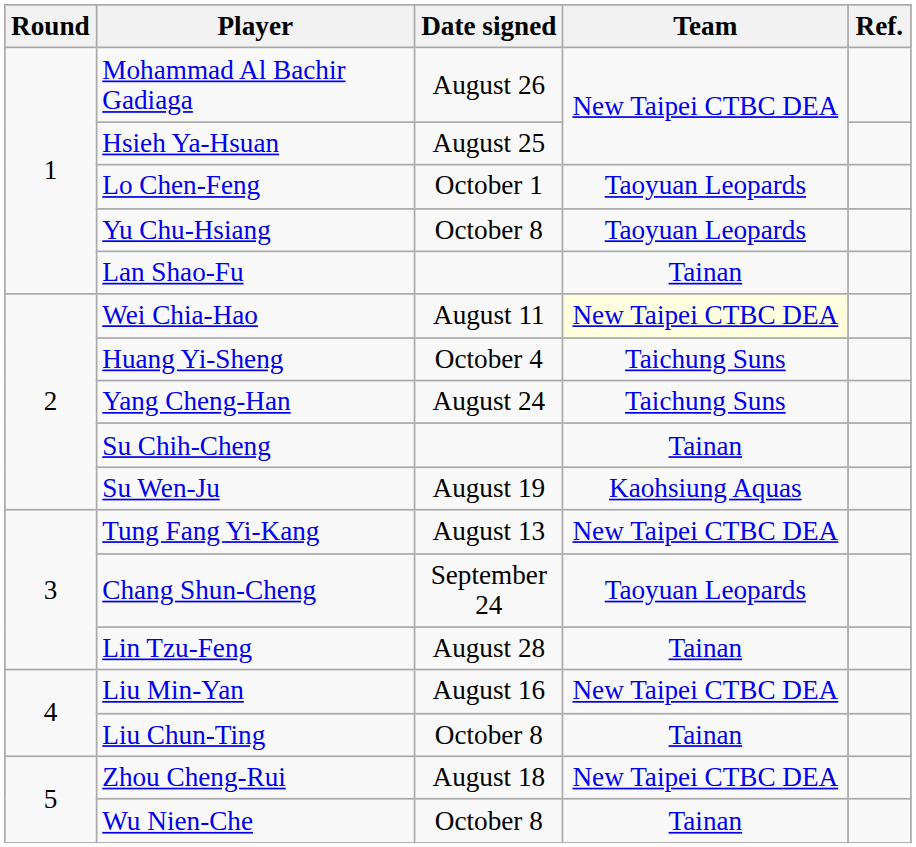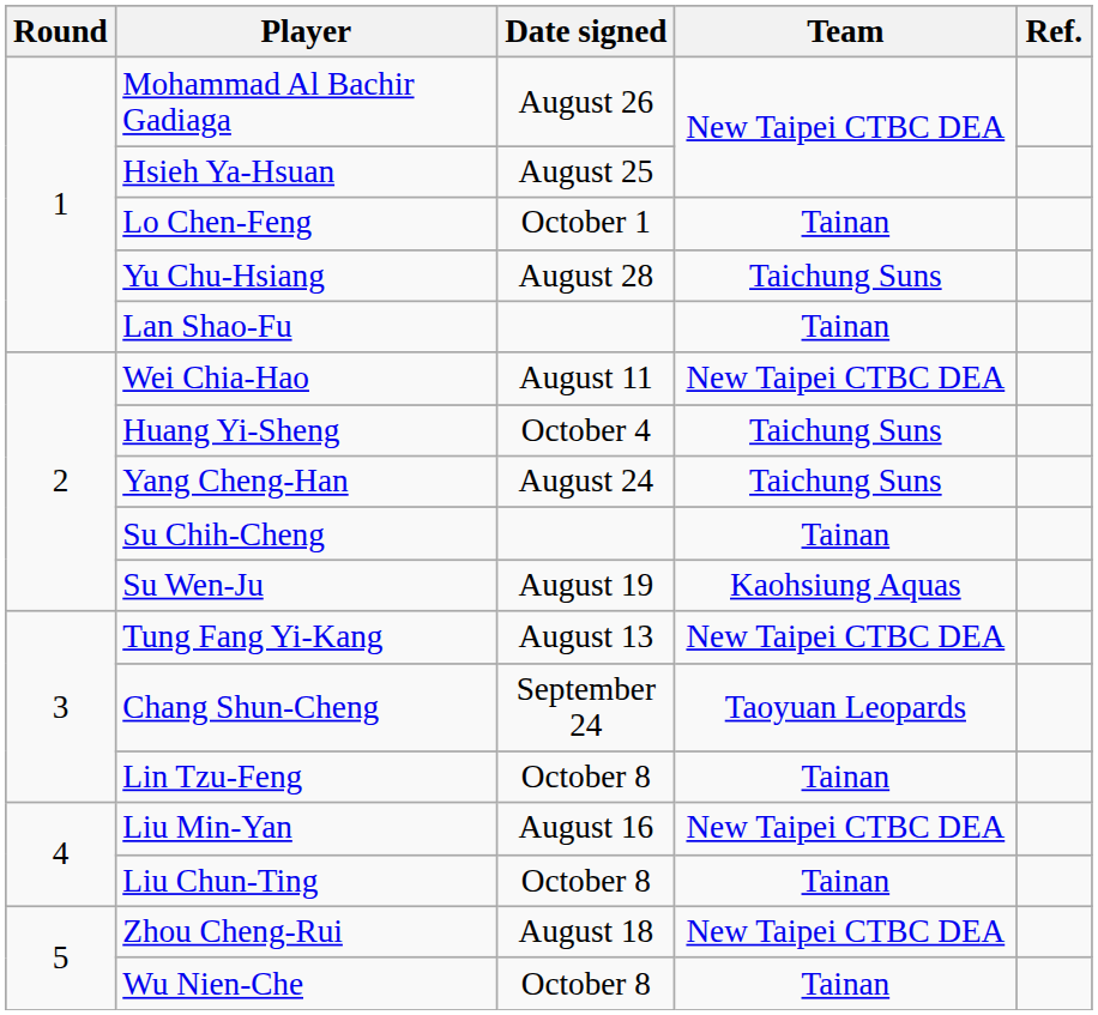Lo Chen-Feng | Team: Taoyuan Leopards -> Tainan
Yu Chu-Hsiang | Date signed: October 8 -> August 28
Yu Chu-Hsiang | Team: Taoyuan Leopards -> Taichung Suns
Wei Chia-Hao | Team: lightyellow background -> no background
Lin Tzu-Feng | Date signed: August 28 -> October 8
